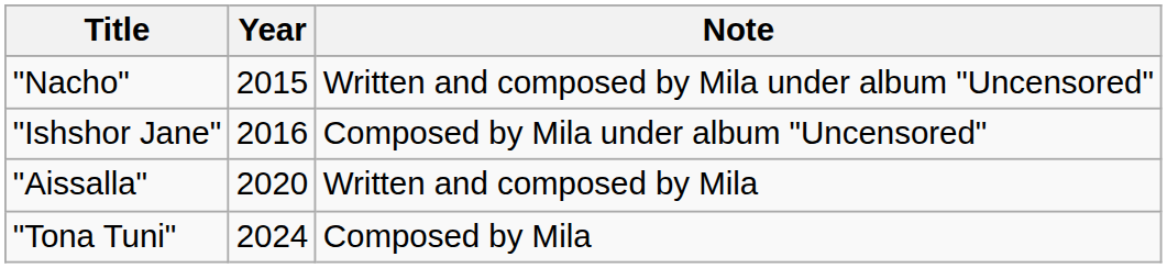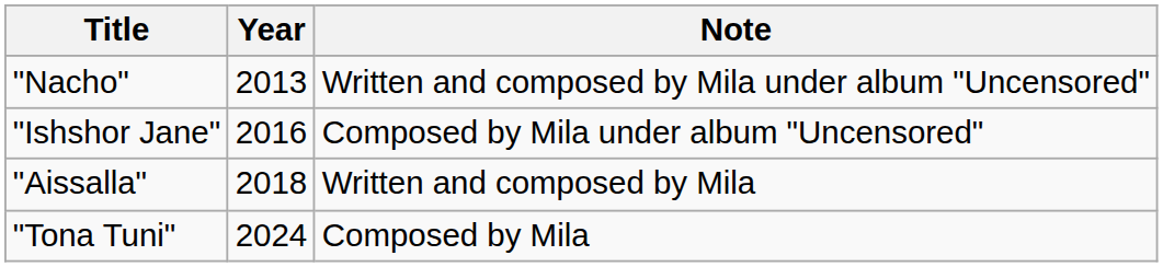"Nacho" | Year: 2015 -> 2013
"Aissalla" | Year: 2020 -> 2018
